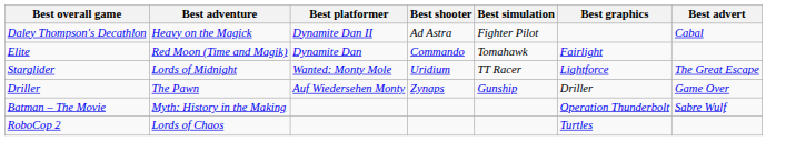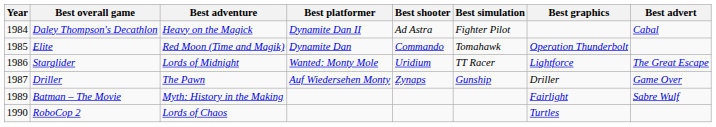+ column: Year | 1984 | 1985 | 1986 | 1987 | 1989 | 1990
Elite | Best graphics: Fairlight -> Operation Thunderbolt
Batman – The Movie | Best graphics: Operation Thunderbolt -> Fairlight
